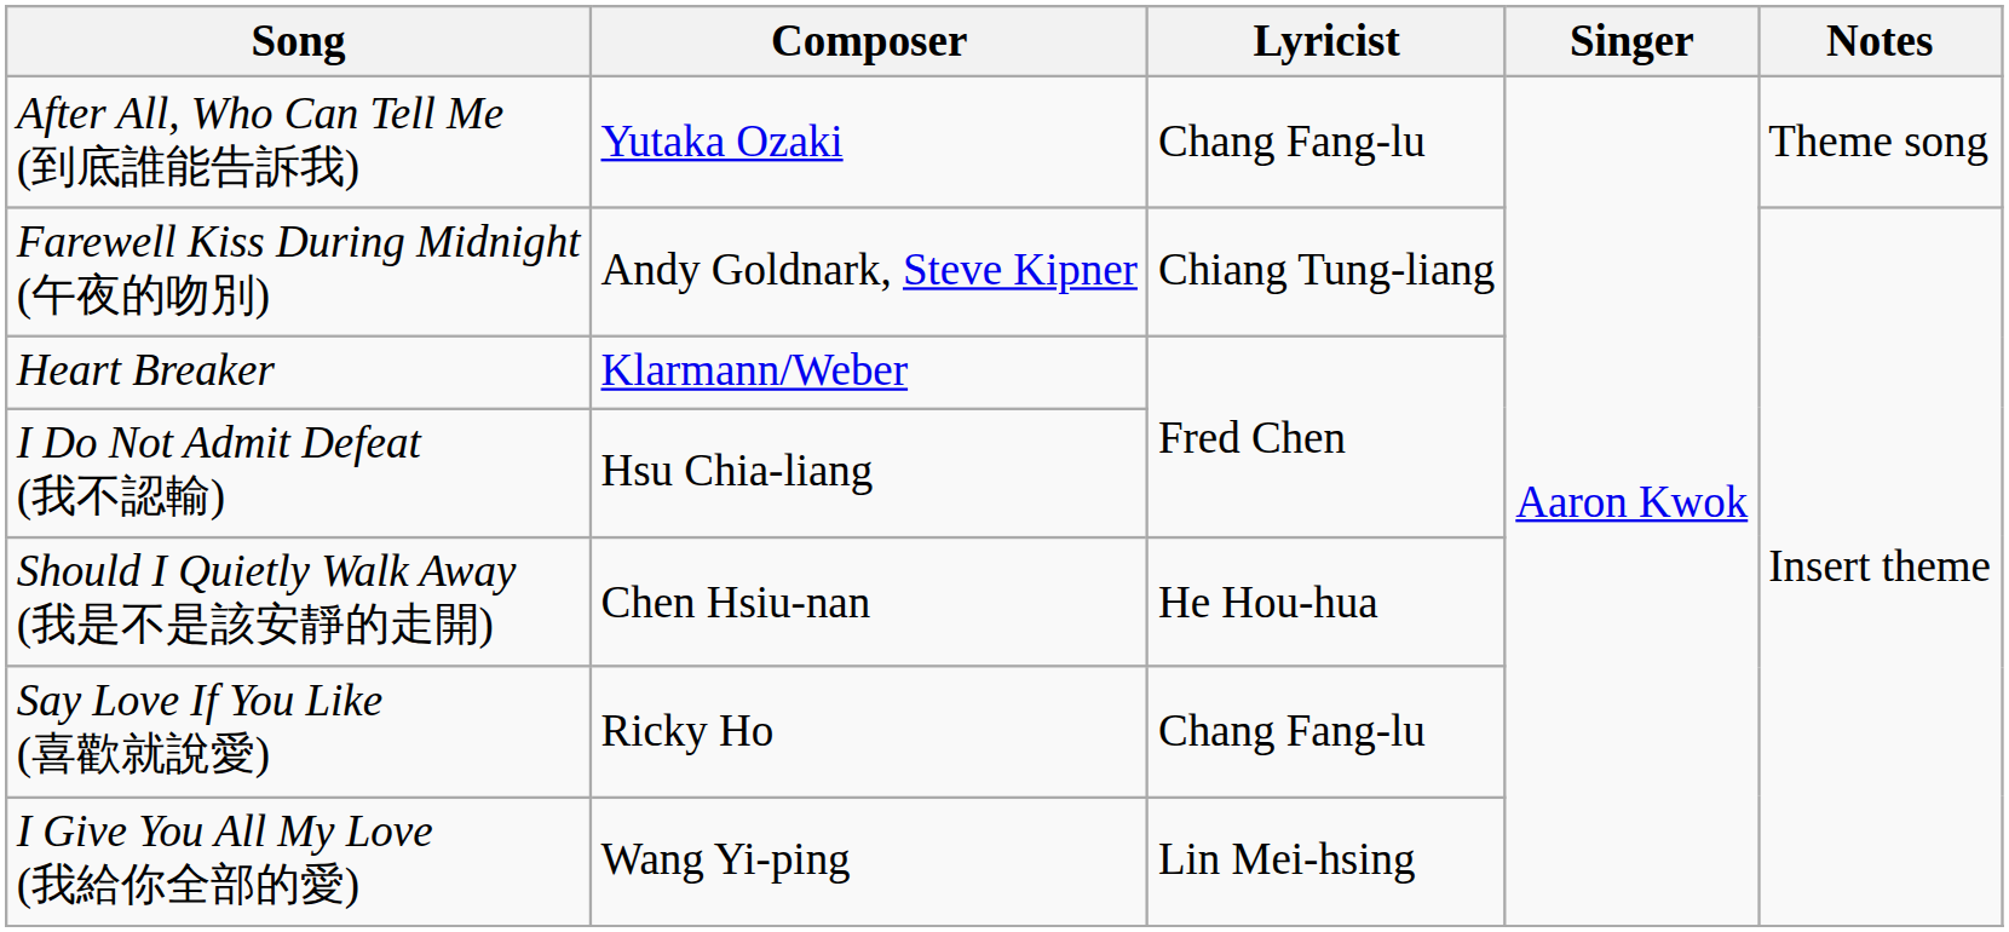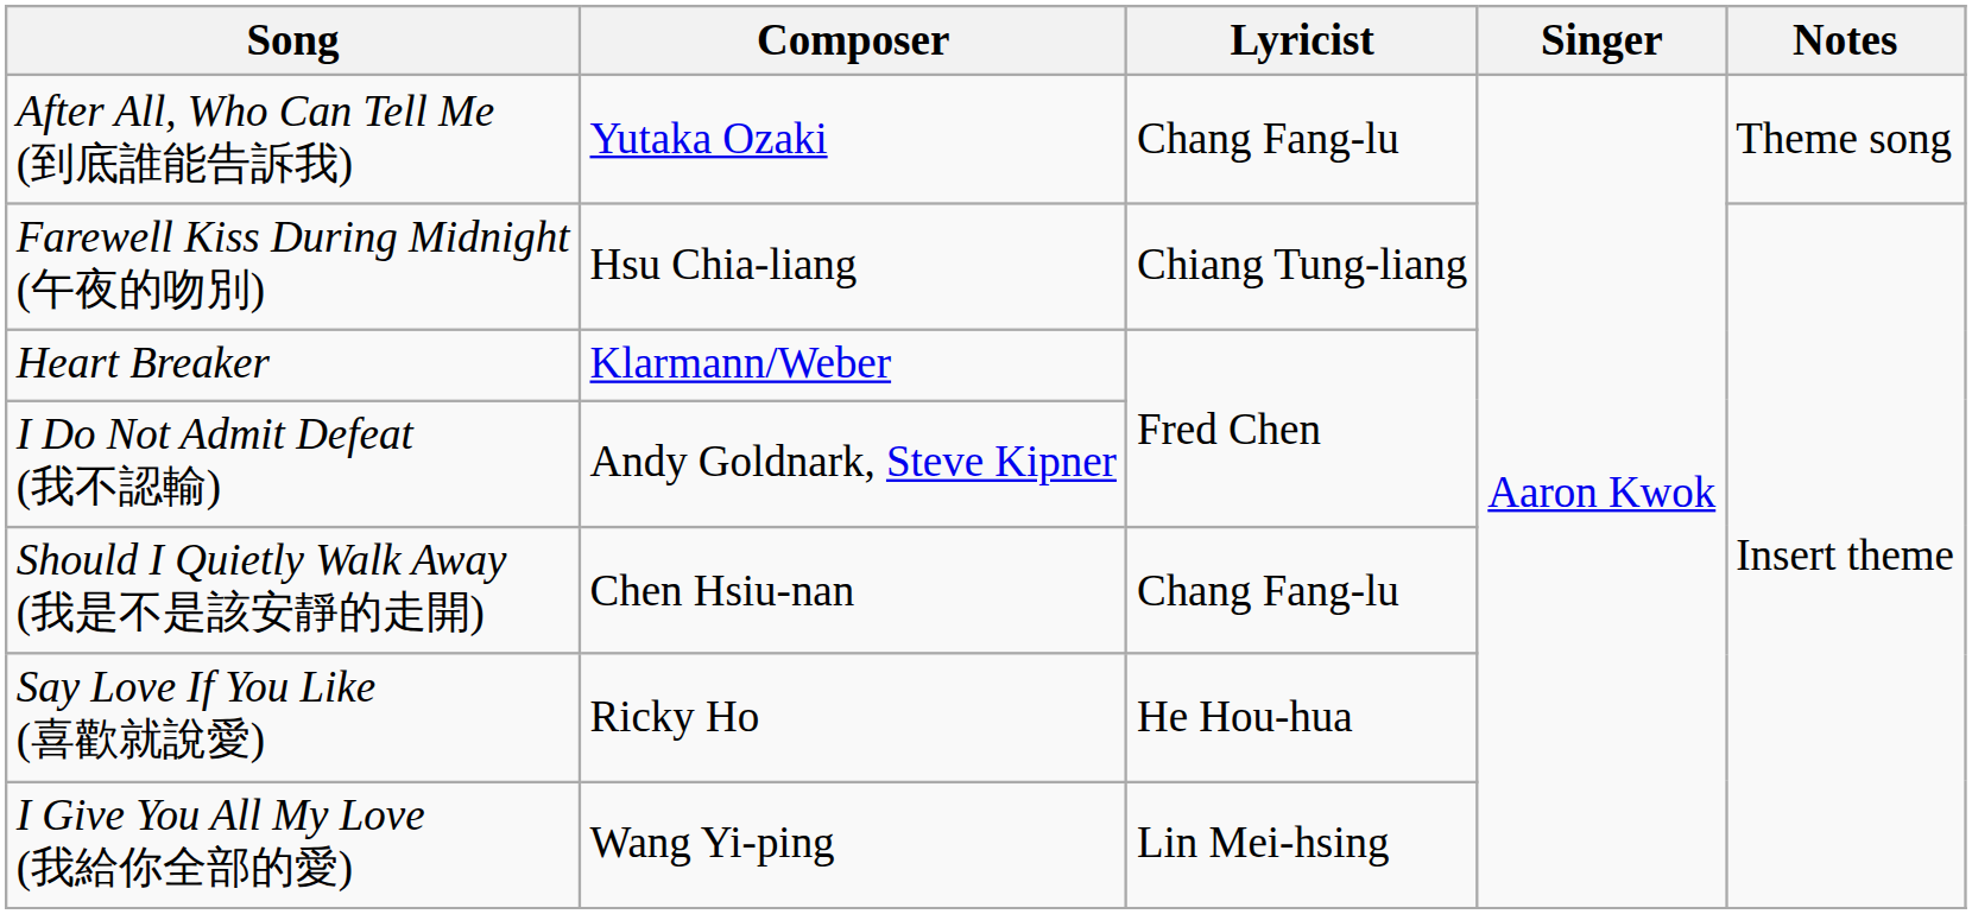Farewell Kiss During Midnight (午夜的吻別) | Composer: Andy Goldnark, Steve Kipner -> Hsu Chia-liang
I Do Not Admit Defeat (我不認輸) | Composer: Hsu Chia-liang -> Andy Goldnark, Steve Kipner
Should I Quietly Walk Away (我是不是該安靜的走開) | Lyricist: He Hou-hua -> Chang Fang-lu
Say Love If You Like (喜歡就說愛) | Lyricist: Chang Fang-lu -> He Hou-hua
